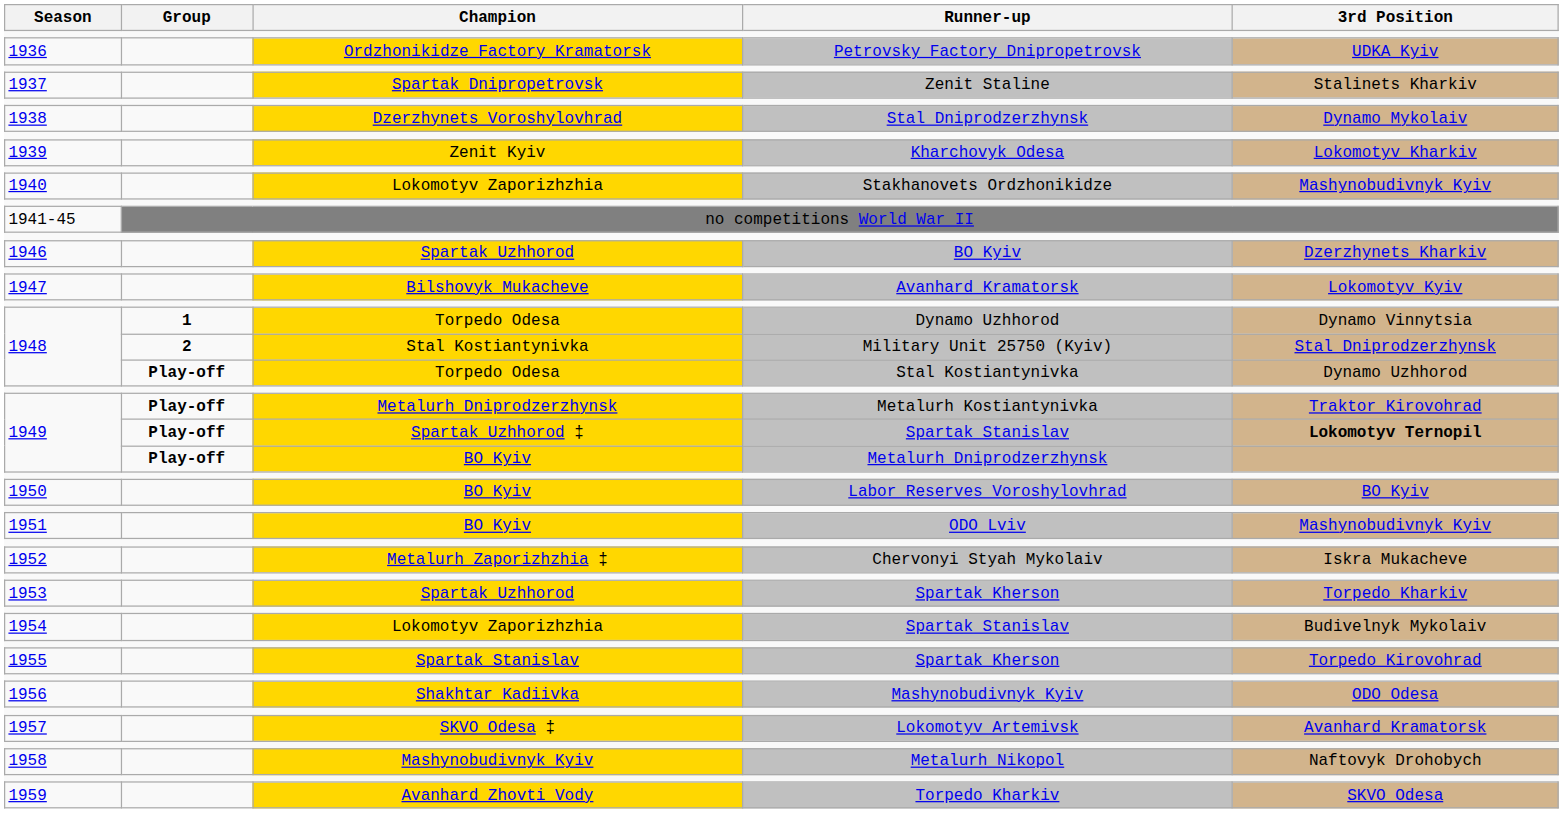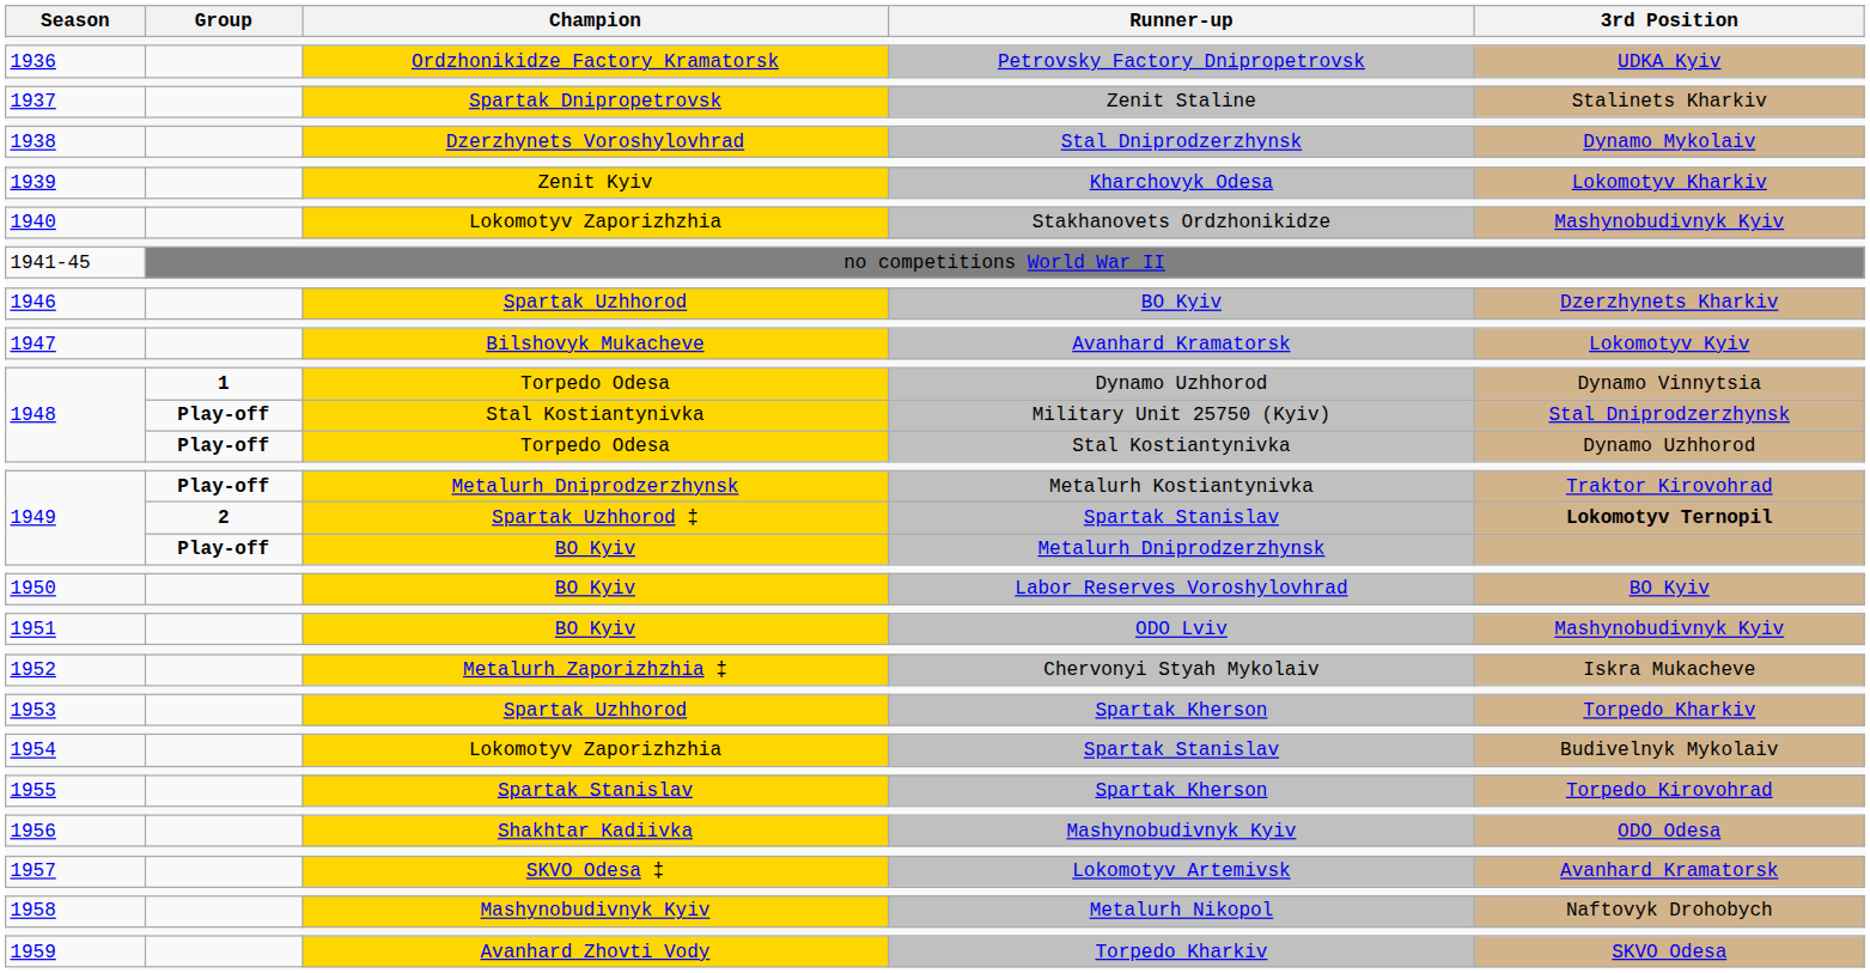Military Unit 25750 (Kyiv) | Group: 2 -> Play-off
1949 / Spartak Stanislav | Group: Play-off -> 2
